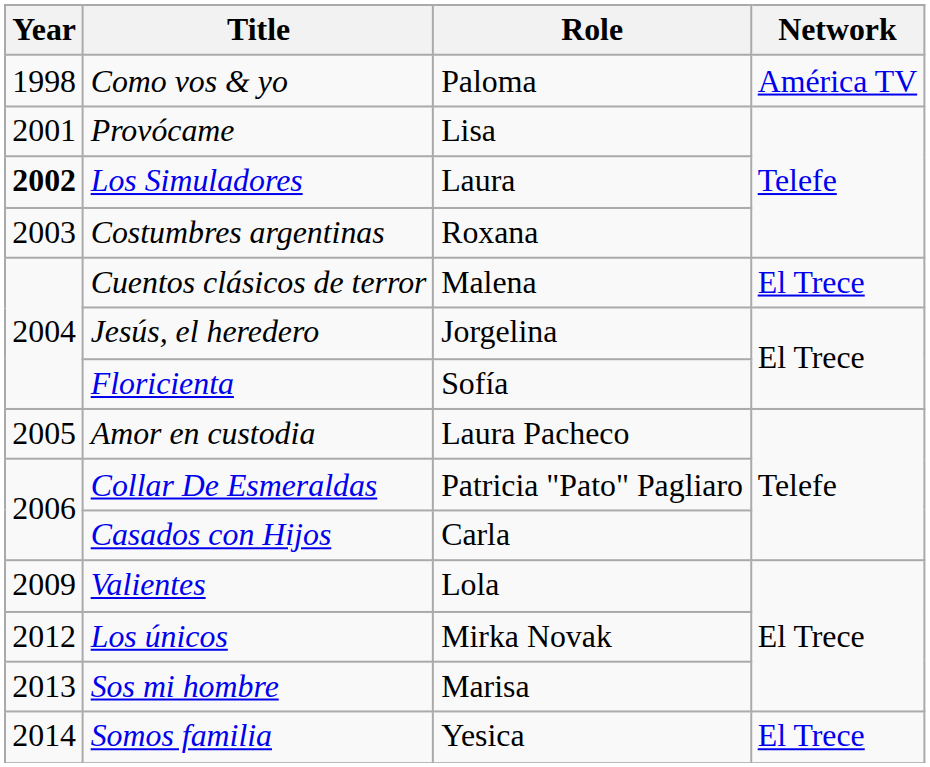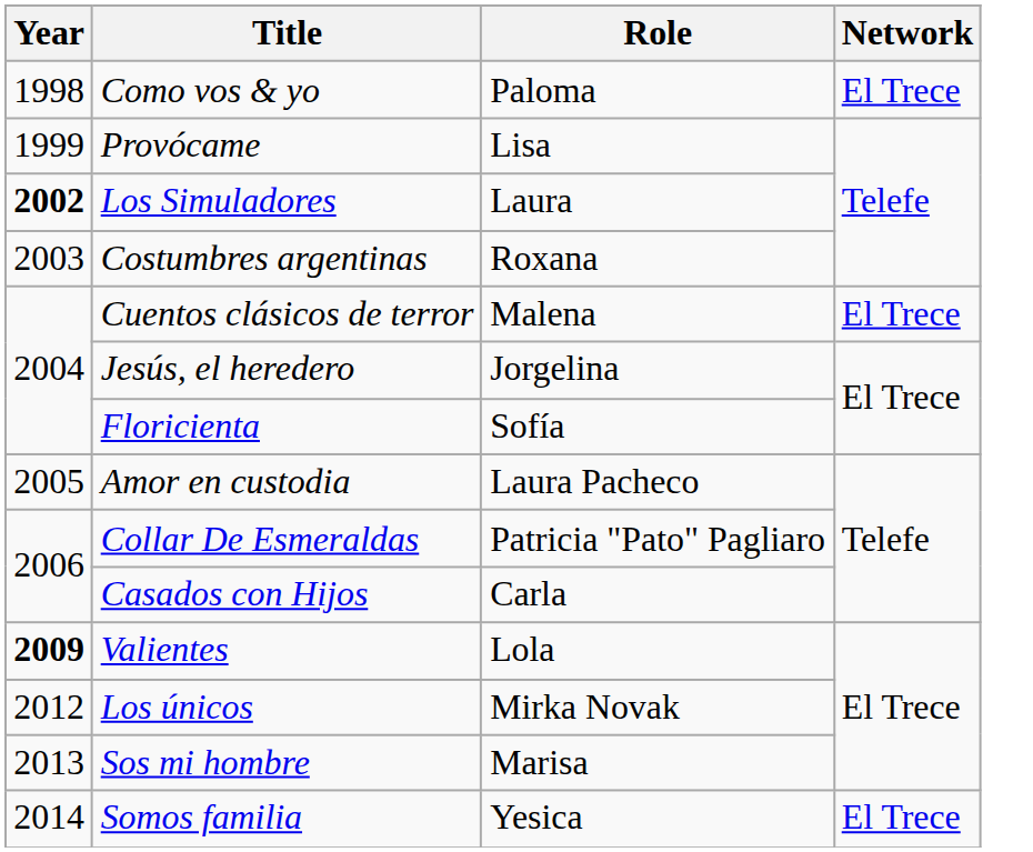Como vos & yo | Network: América TV -> El Trece
Provócame | Year: 2001 -> 1999
Valientes | Year: normal -> bold
